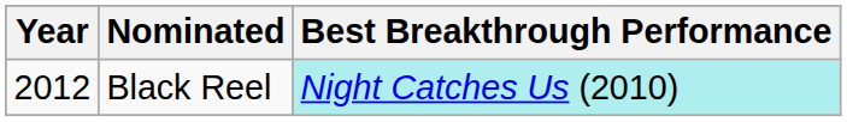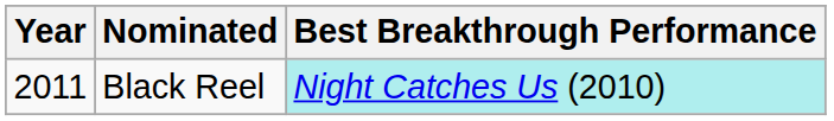Black Reel | Year: 2012 -> 2011
